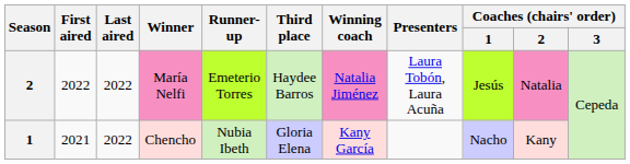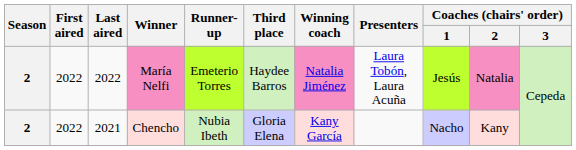Chencho | Season: 1 -> 2
Chencho | First aired: 2021 -> 2022
Chencho | Last aired: 2022 -> 2021
